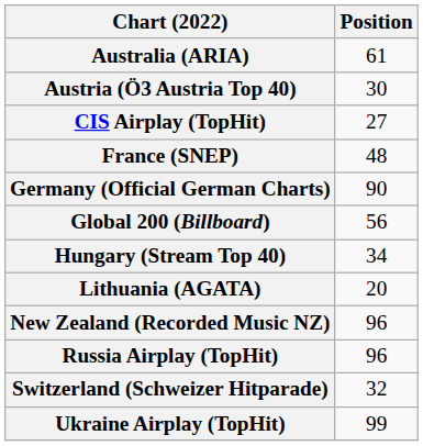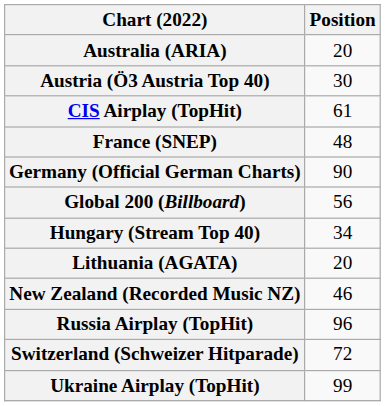Australia (ARIA) | Position: 61 -> 20
CIS Airplay (TopHit) | Position: 27 -> 61
New Zealand (Recorded Music NZ) | Position: 96 -> 46
Switzerland (Schweizer Hitparade) | Position: 32 -> 72
